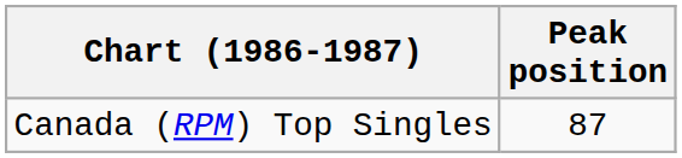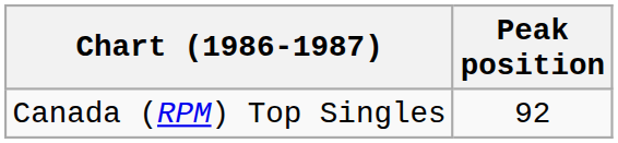Canada (RPM) Top Singles | Peak position: 87 -> 92
